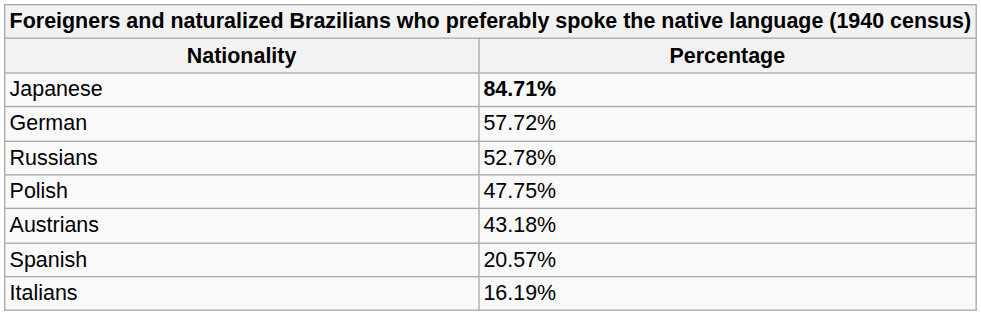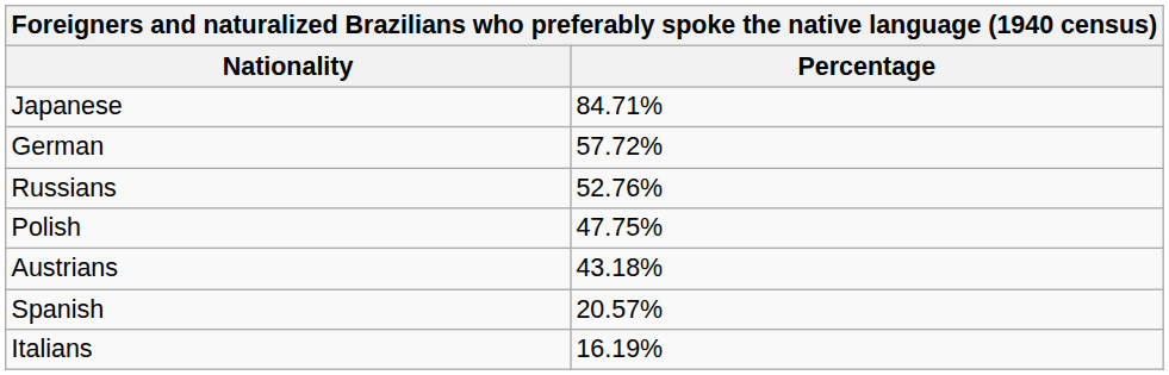Japanese | Percentage: bold -> normal
Russians | Percentage: 52.78% -> 52.76%
